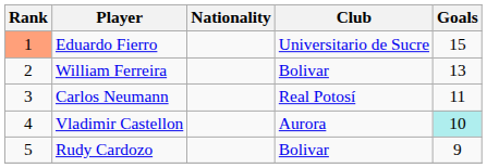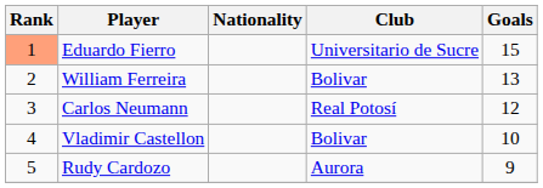Carlos Neumann | Goals: 11 -> 12
Vladimir Castellon | Club: Aurora -> Bolivar
Vladimir Castellon | Goals: paleturquoise background -> no background
Rudy Cardozo | Club: Bolivar -> Aurora
